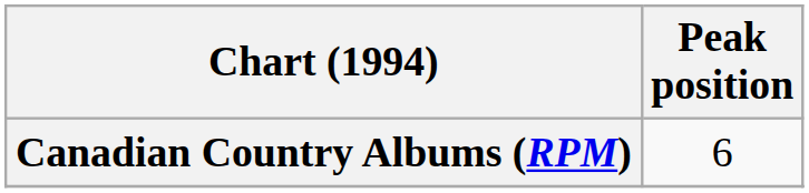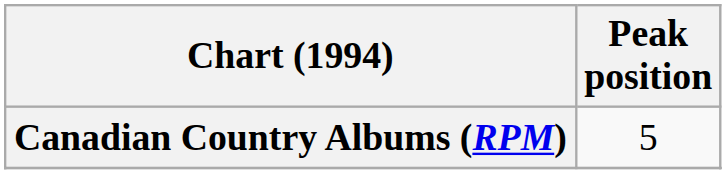Canadian Country Albums (RPM) | Peak position: 6 -> 5
